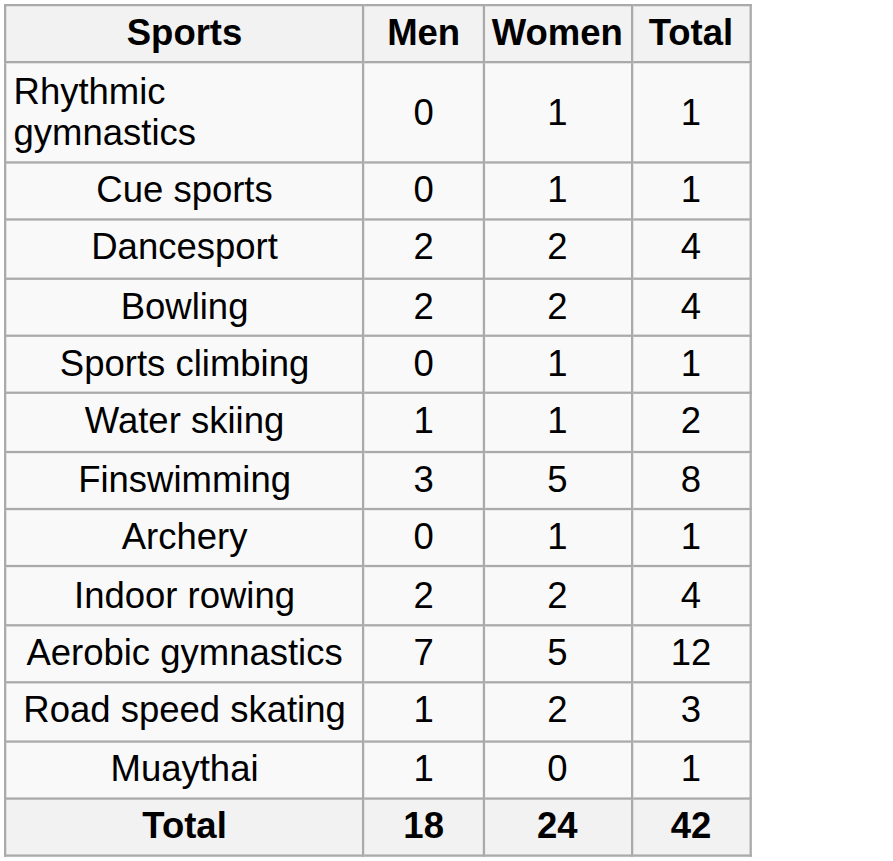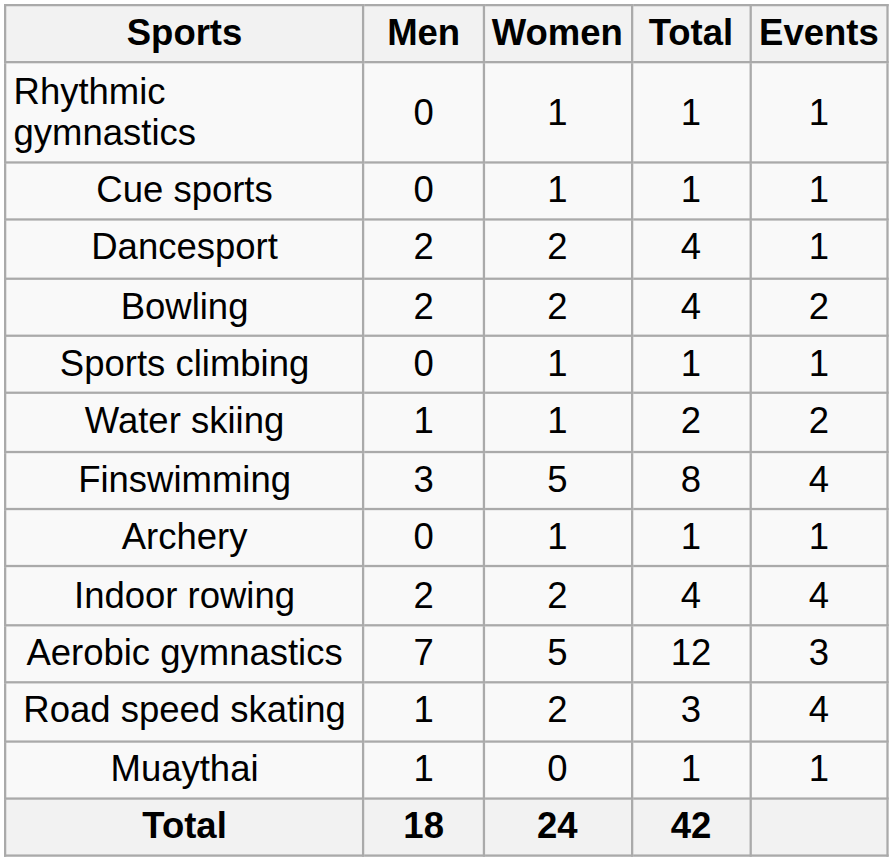+ column: Events | 1 | 1 | 1 | 2 | 1 | 2 | 4 | 1 | 4 | 3 | 4 | 1
